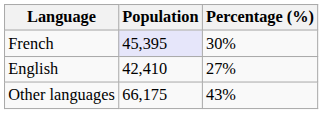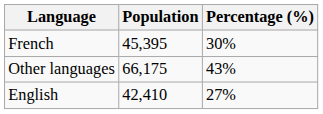French | Population: lavender background -> no background
rows swapped: English <-> Other languages
